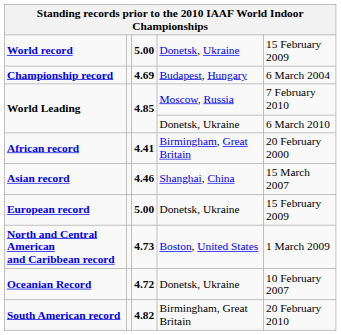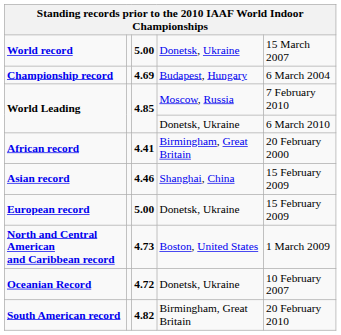World record | column 5: 15 February 2009 -> 15 March 2007
Asian record | column 5: 15 March 2007 -> 15 February 2009
